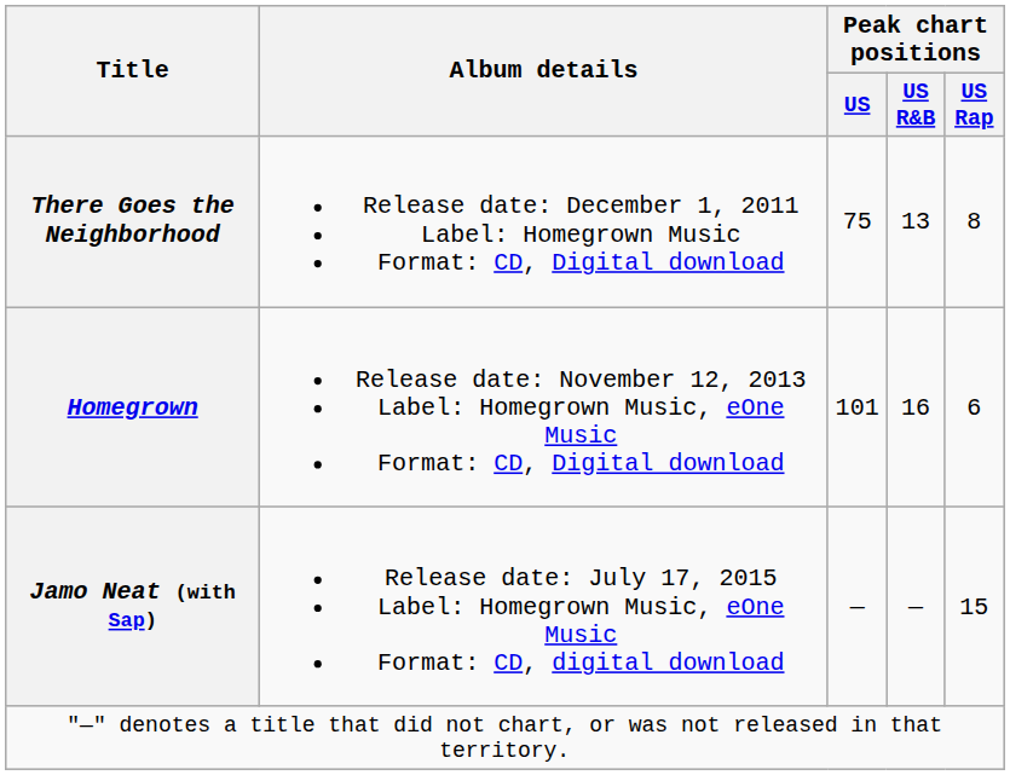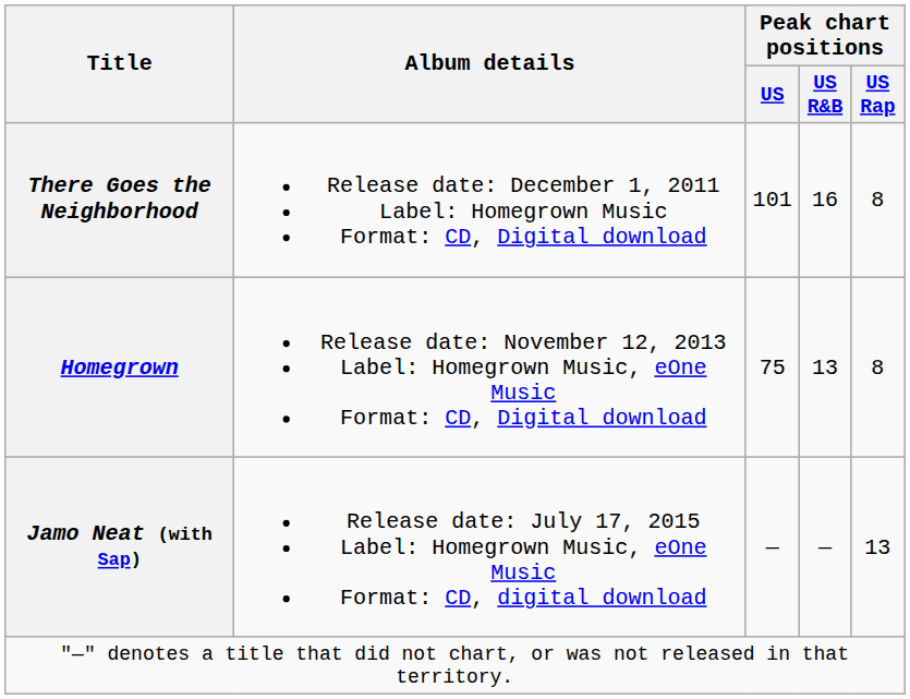There Goes the Neighborhood | Peak chart positions / US: 75 -> 101
There Goes the Neighborhood | Peak chart positions / US R&B: 13 -> 16
Homegrown | Peak chart positions / US: 101 -> 75
Homegrown | Peak chart positions / US R&B: 16 -> 13
Homegrown | Peak chart positions / US Rap: 6 -> 8
Jamo Neat (with Sap) | Peak chart positions / US Rap: 15 -> 13
